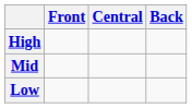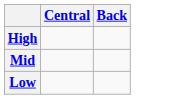- column: Front
